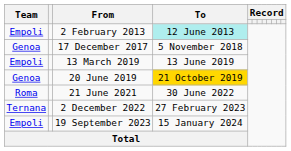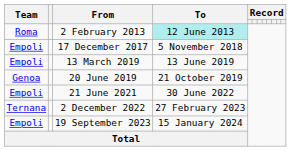2 February 2013 | Team: Empoli -> Roma
17 December 2017 | Team: Genoa -> Empoli
20 June 2019 | To: gold background -> no background
21 June 2021 | Team: Roma -> Empoli
